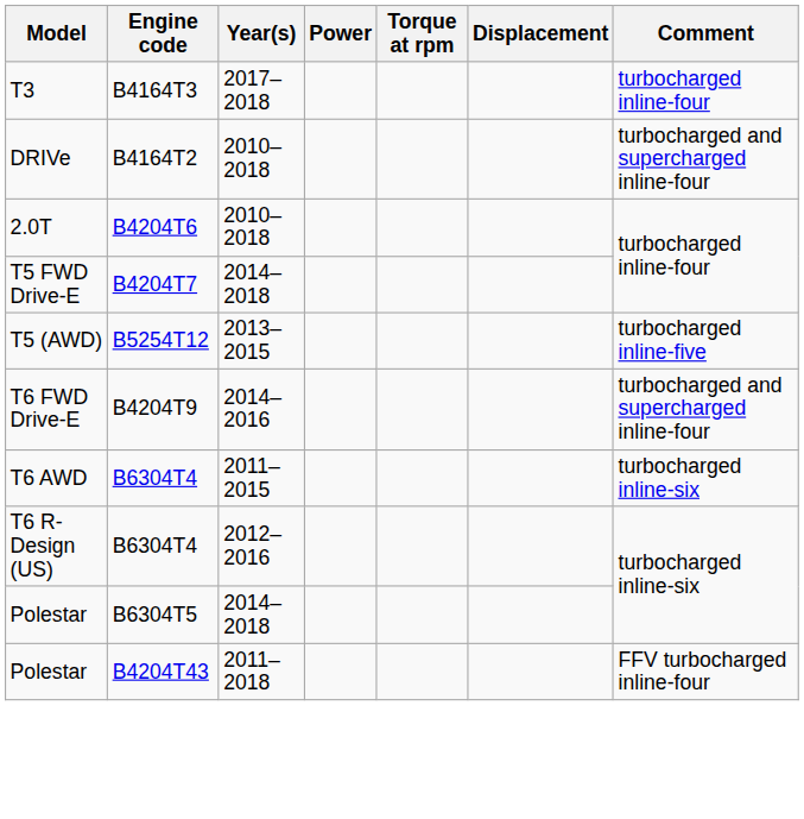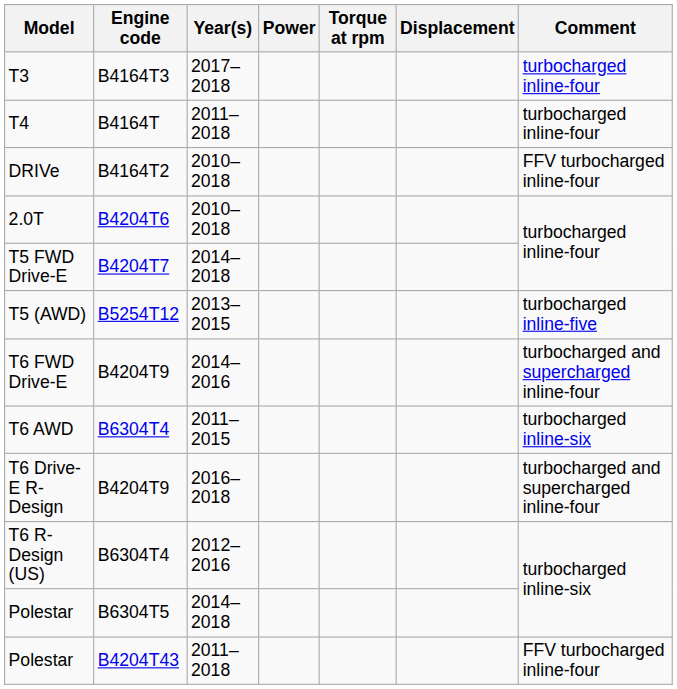+ row: T4 | B4164T | 2011–2018 | turbocharged inline-four
DRIVe | Comment: turbocharged and supercharged inline-four -> FFV turbocharged inline-four
+ row: T6 Drive-E R-Design | B4204T9 | 2016–2018 | turbocharged and supercharged inline-four
